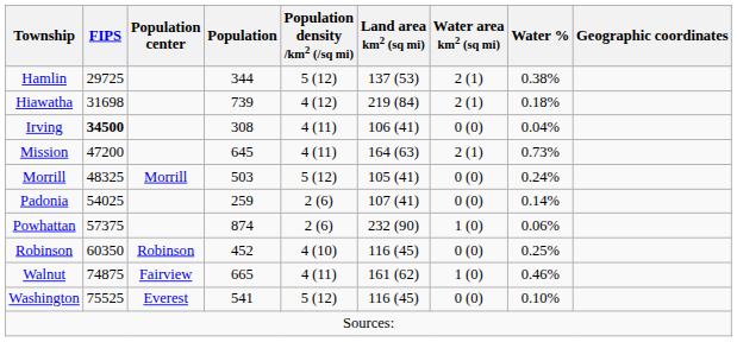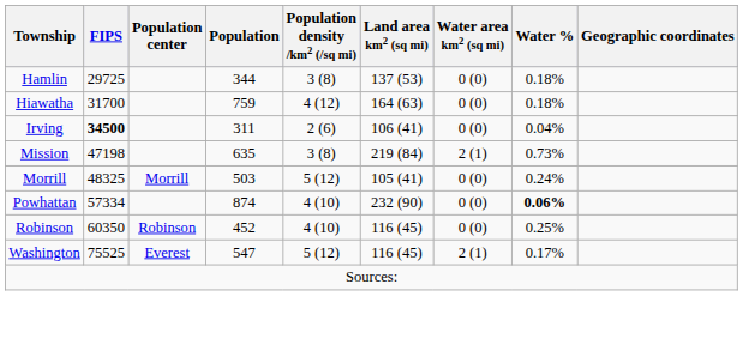Hamlin | Population density /km2 (/sq mi): 5 (12) -> 3 (8)
Hamlin | Water area km2 (sq mi): 2 (1) -> 0 (0)
Hamlin | Water %: 0.38% -> 0.18%
Hiawatha | FIPS: 31698 -> 31700
Hiawatha | Population: 739 -> 759
Hiawatha | Land area km2 (sq mi): 219 (84) -> 164 (63)
Hiawatha | Water area km2 (sq mi): 2 (1) -> 0 (0)
Irving | Population: 308 -> 311
Irving | Population density /km2 (/sq mi): 4 (11) -> 2 (6)
Mission | FIPS: 47200 -> 47198
Mission | Population: 645 -> 635
Mission | Population density /km2 (/sq mi): 4 (11) -> 3 (8)
Mission | Land area km2 (sq mi): 164 (63) -> 219 (84)
- row: Padonia | 54025 | 259 | 2 (6) | 107 (41) | 0 (0) | 0.14%
Powhattan | FIPS: 57375 -> 57334
Powhattan | Population density /km2 (/sq mi): 2 (6) -> 4 (10)
Powhattan | Water area km2 (sq mi): 1 (0) -> 0 (0)
Powhattan | Water %: normal -> bold
- row: Walnut | 74875 | Fairview | 665 | 4 (11) | 161 (62) | 1 (0) | 0.46%
Washington | Population: 541 -> 547
Washington | Water area km2 (sq mi): 0 (0) -> 2 (1)
Washington | Water %: 0.10% -> 0.17%
